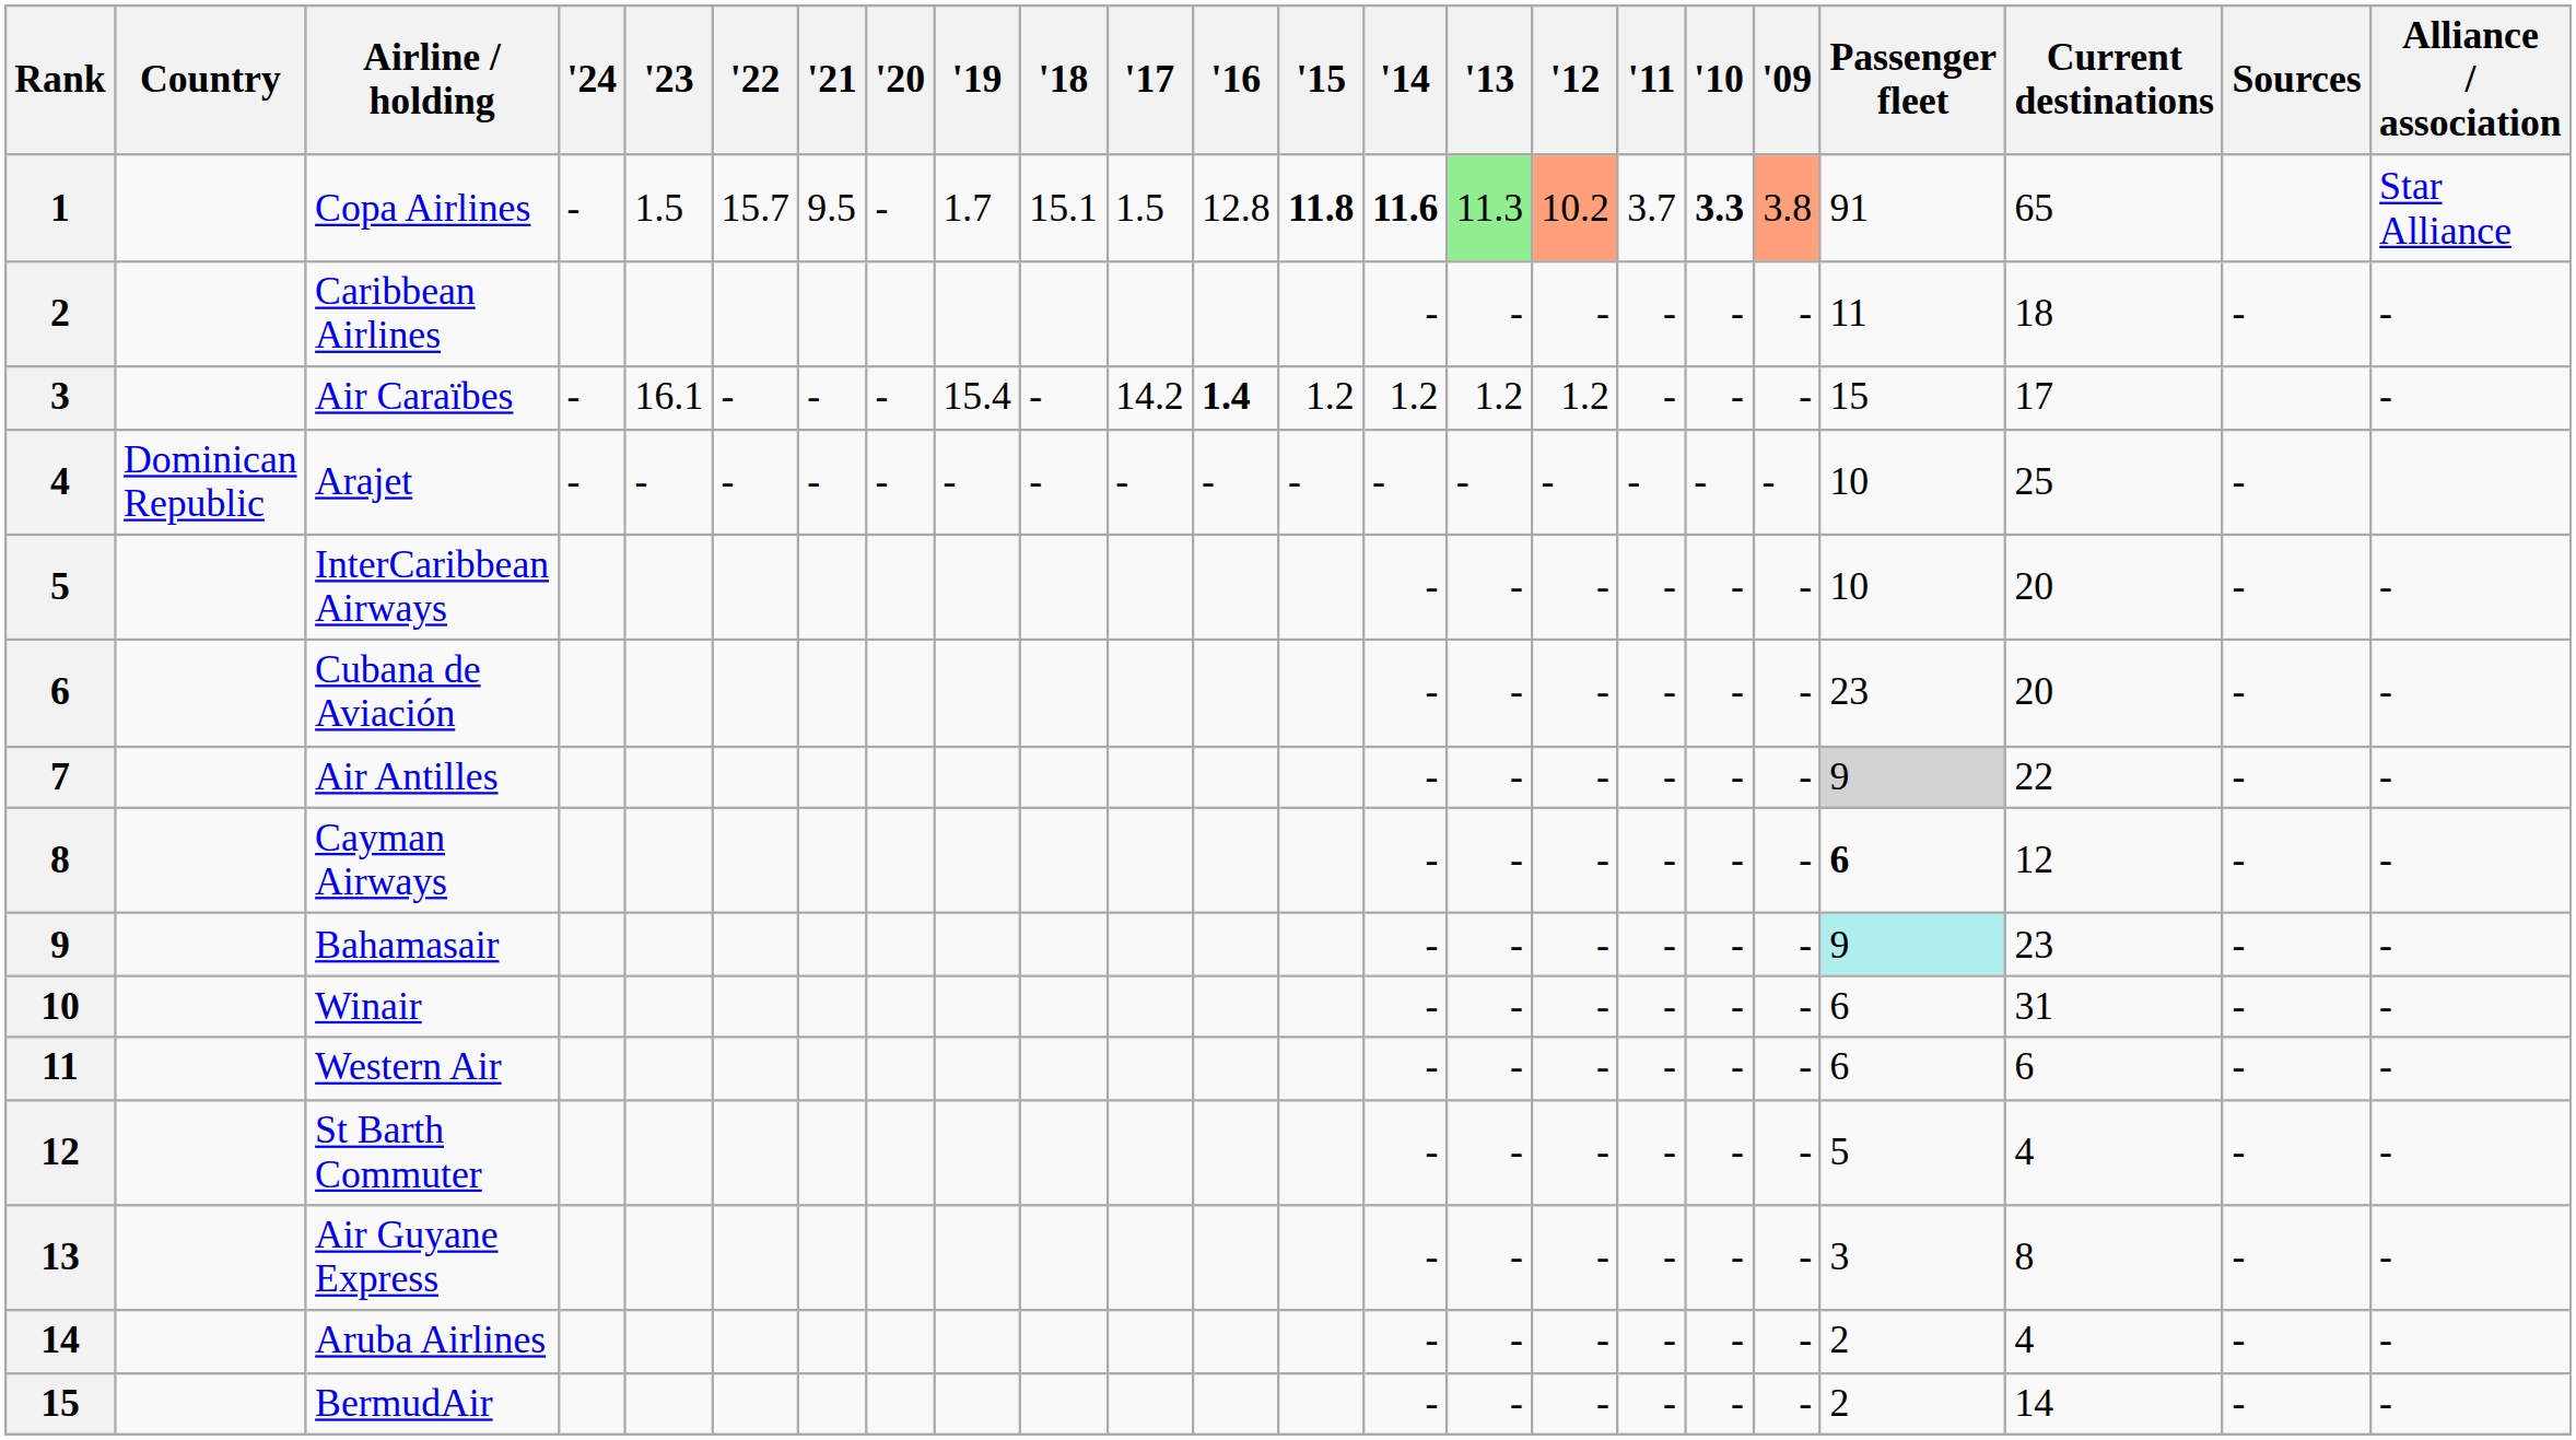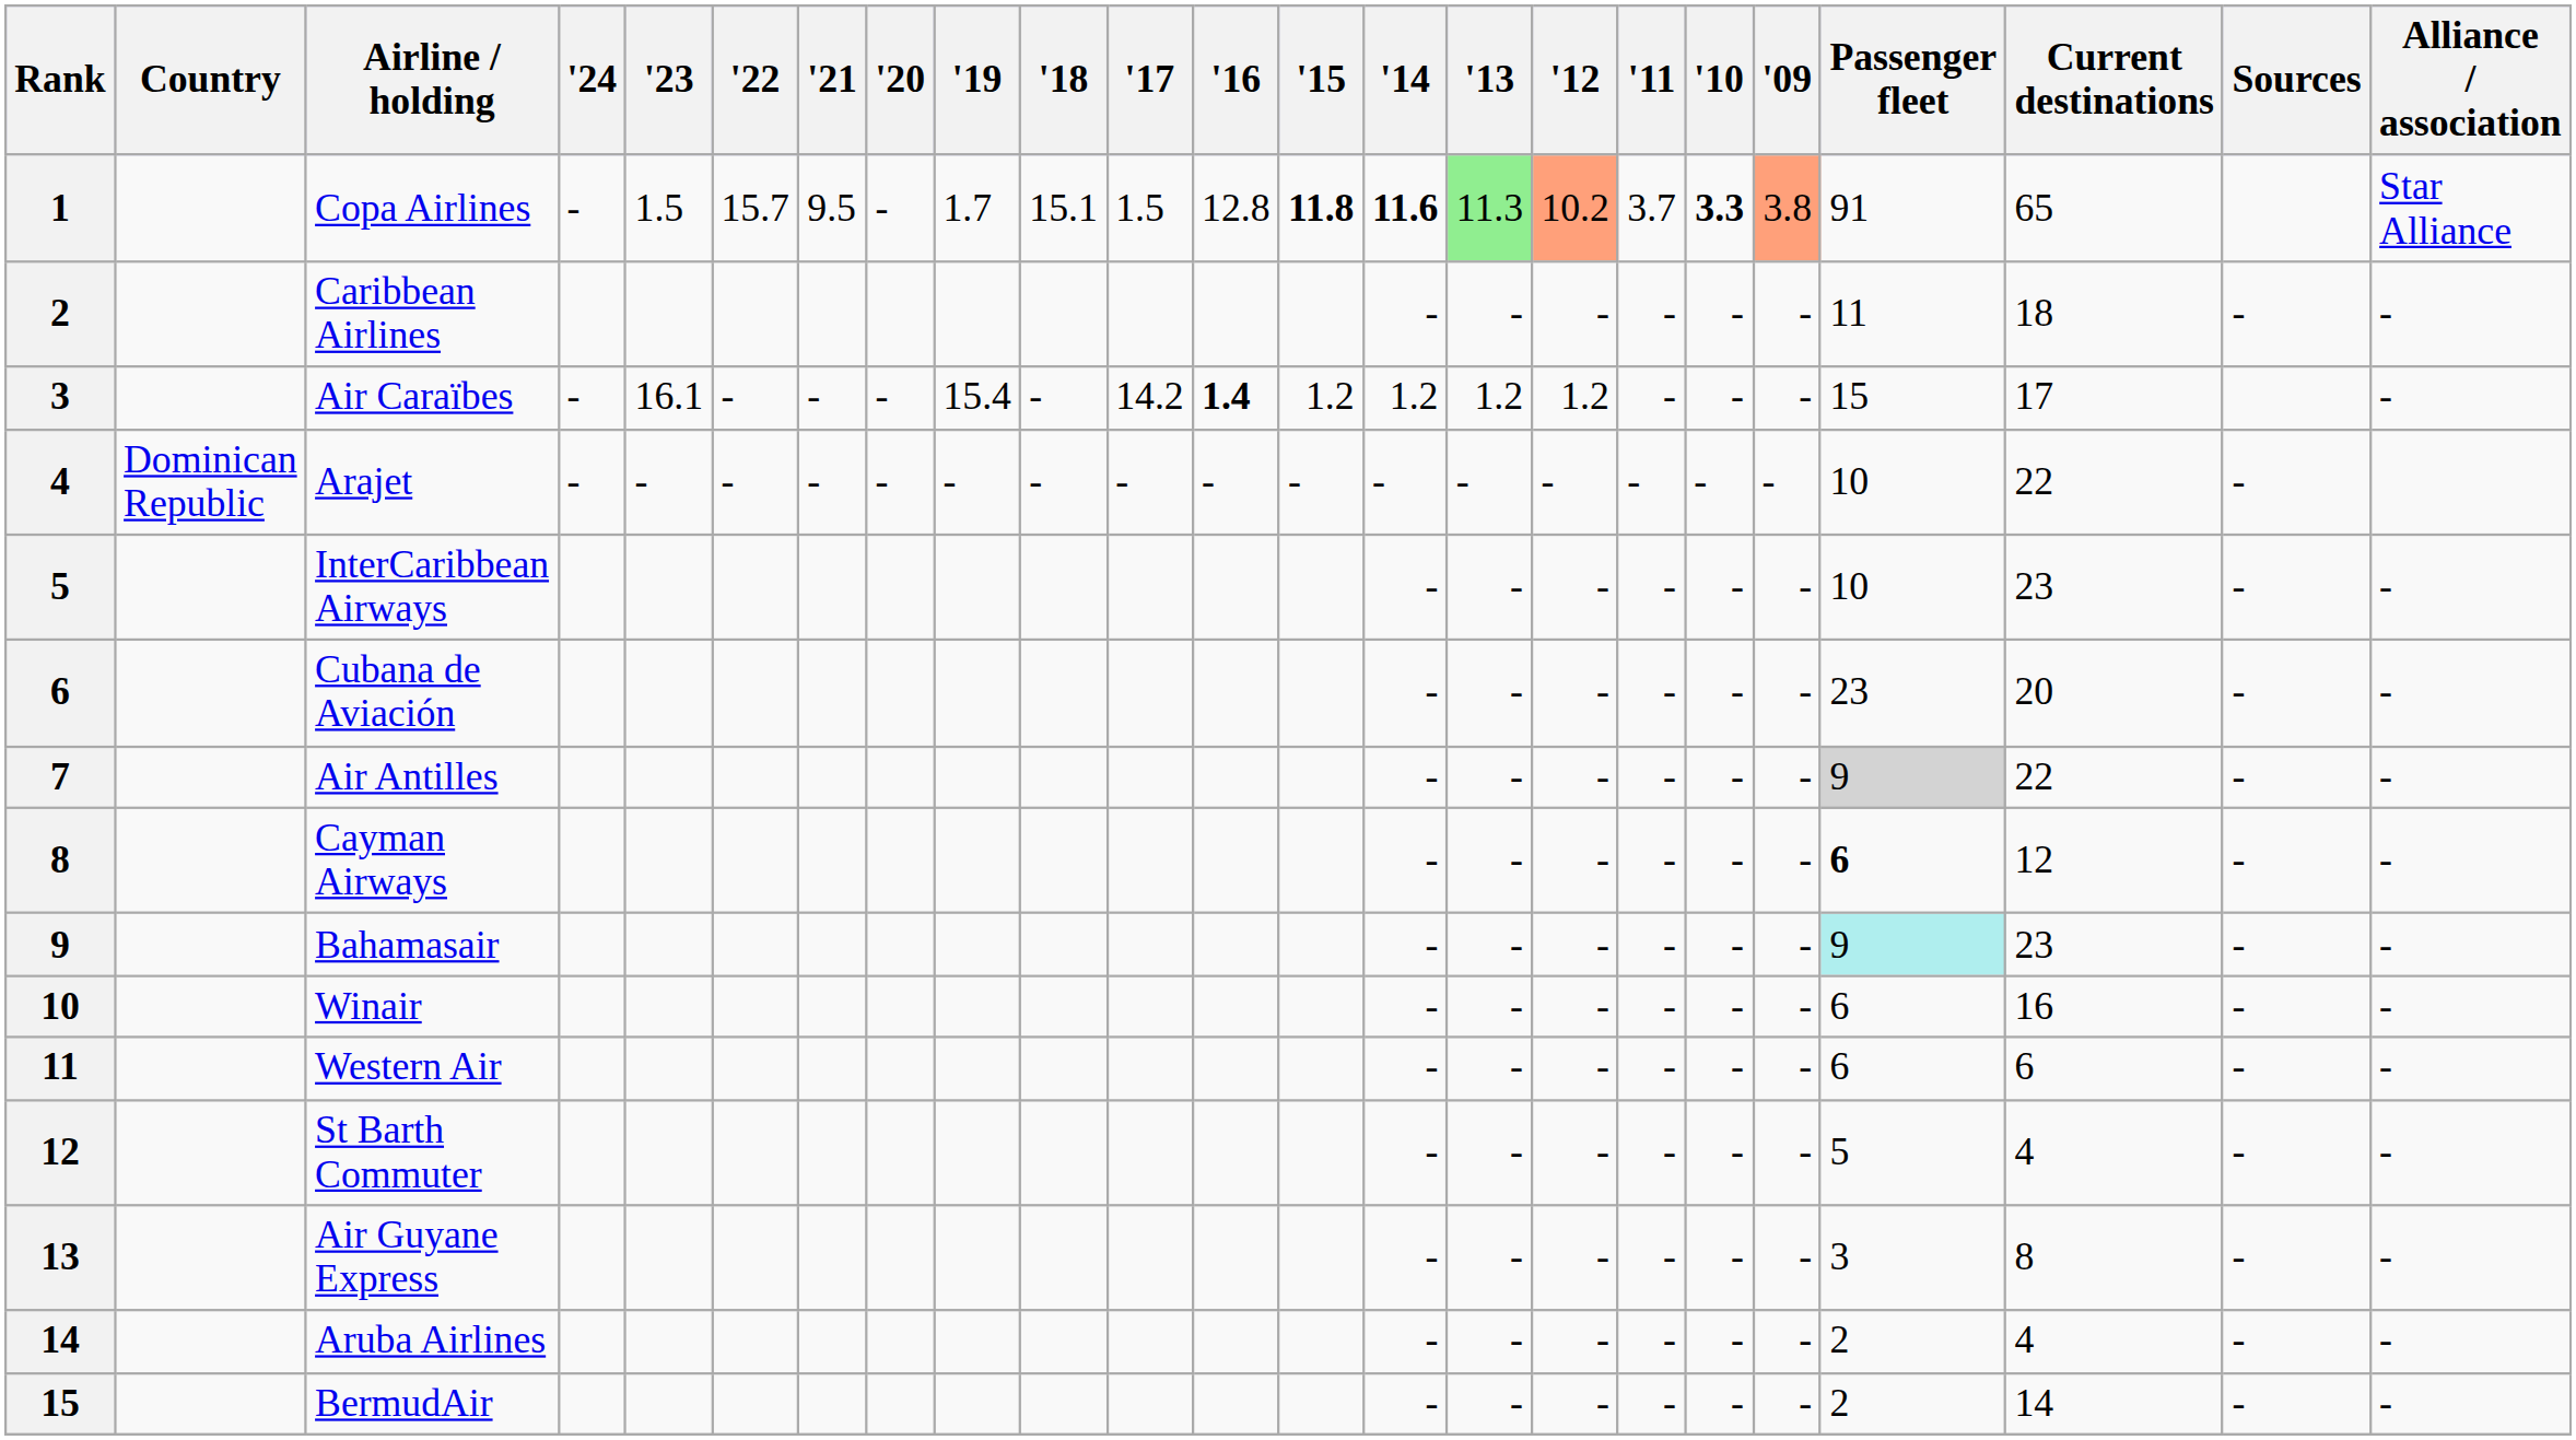Arajet | Current destinations: 25 -> 22
InterCaribbean Airways | Current destinations: 20 -> 23
Winair | Current destinations: 31 -> 16
